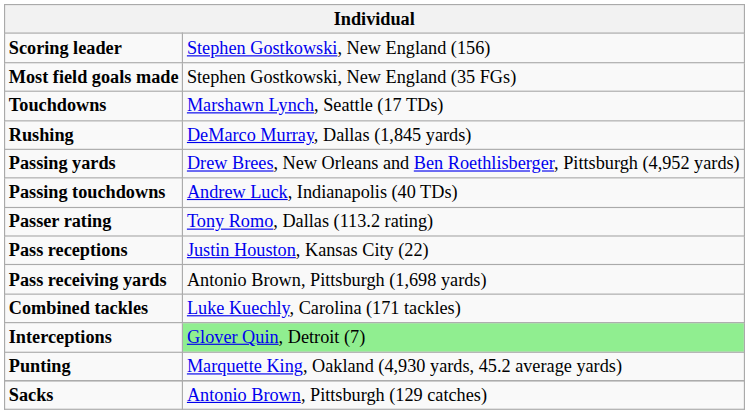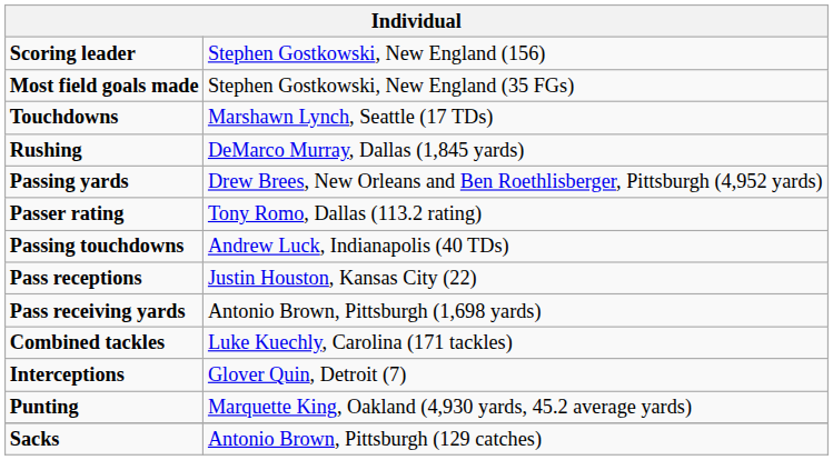rows swapped: Passing touchdowns <-> Passer rating
Interceptions | column 2: lightgreen background -> no background
